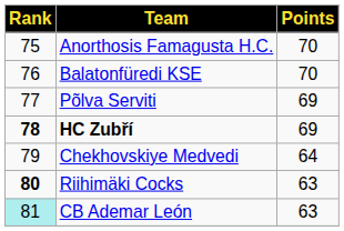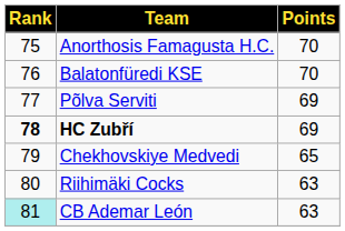Chekhovskiye Medvedi | Points: 64 -> 65
Riihimäki Cocks | Rank: bold -> normal
